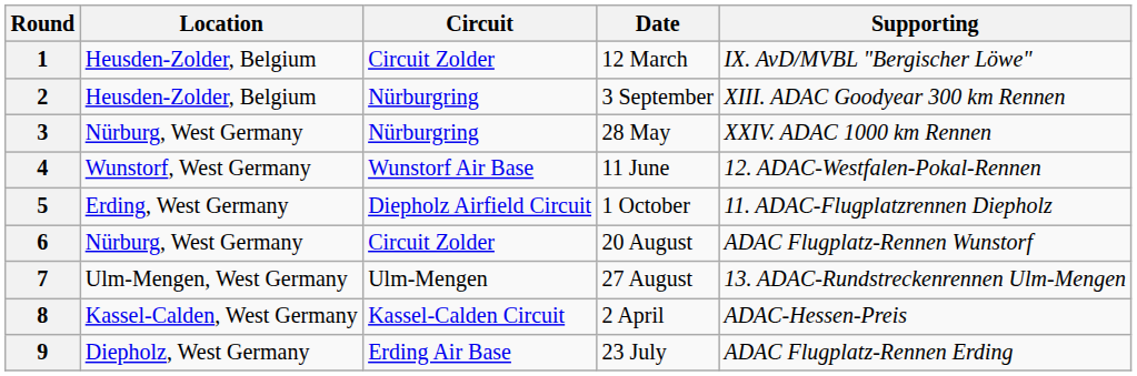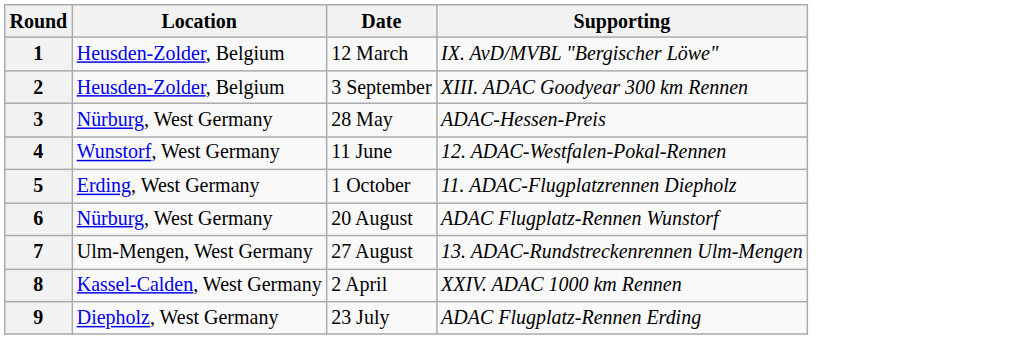- column: Circuit | Circuit Zolder | Nürburgring | Nürburgring | Wunstorf Air Base | Diepholz Airfield Circuit | Circuit Zolder | Ulm-Mengen | Kassel-Calden Circuit | Erding Air Base
3 | Supporting: XXIV. ADAC 1000 km Rennen -> ADAC-Hessen-Preis
8 | Supporting: ADAC-Hessen-Preis -> XXIV. ADAC 1000 km Rennen
